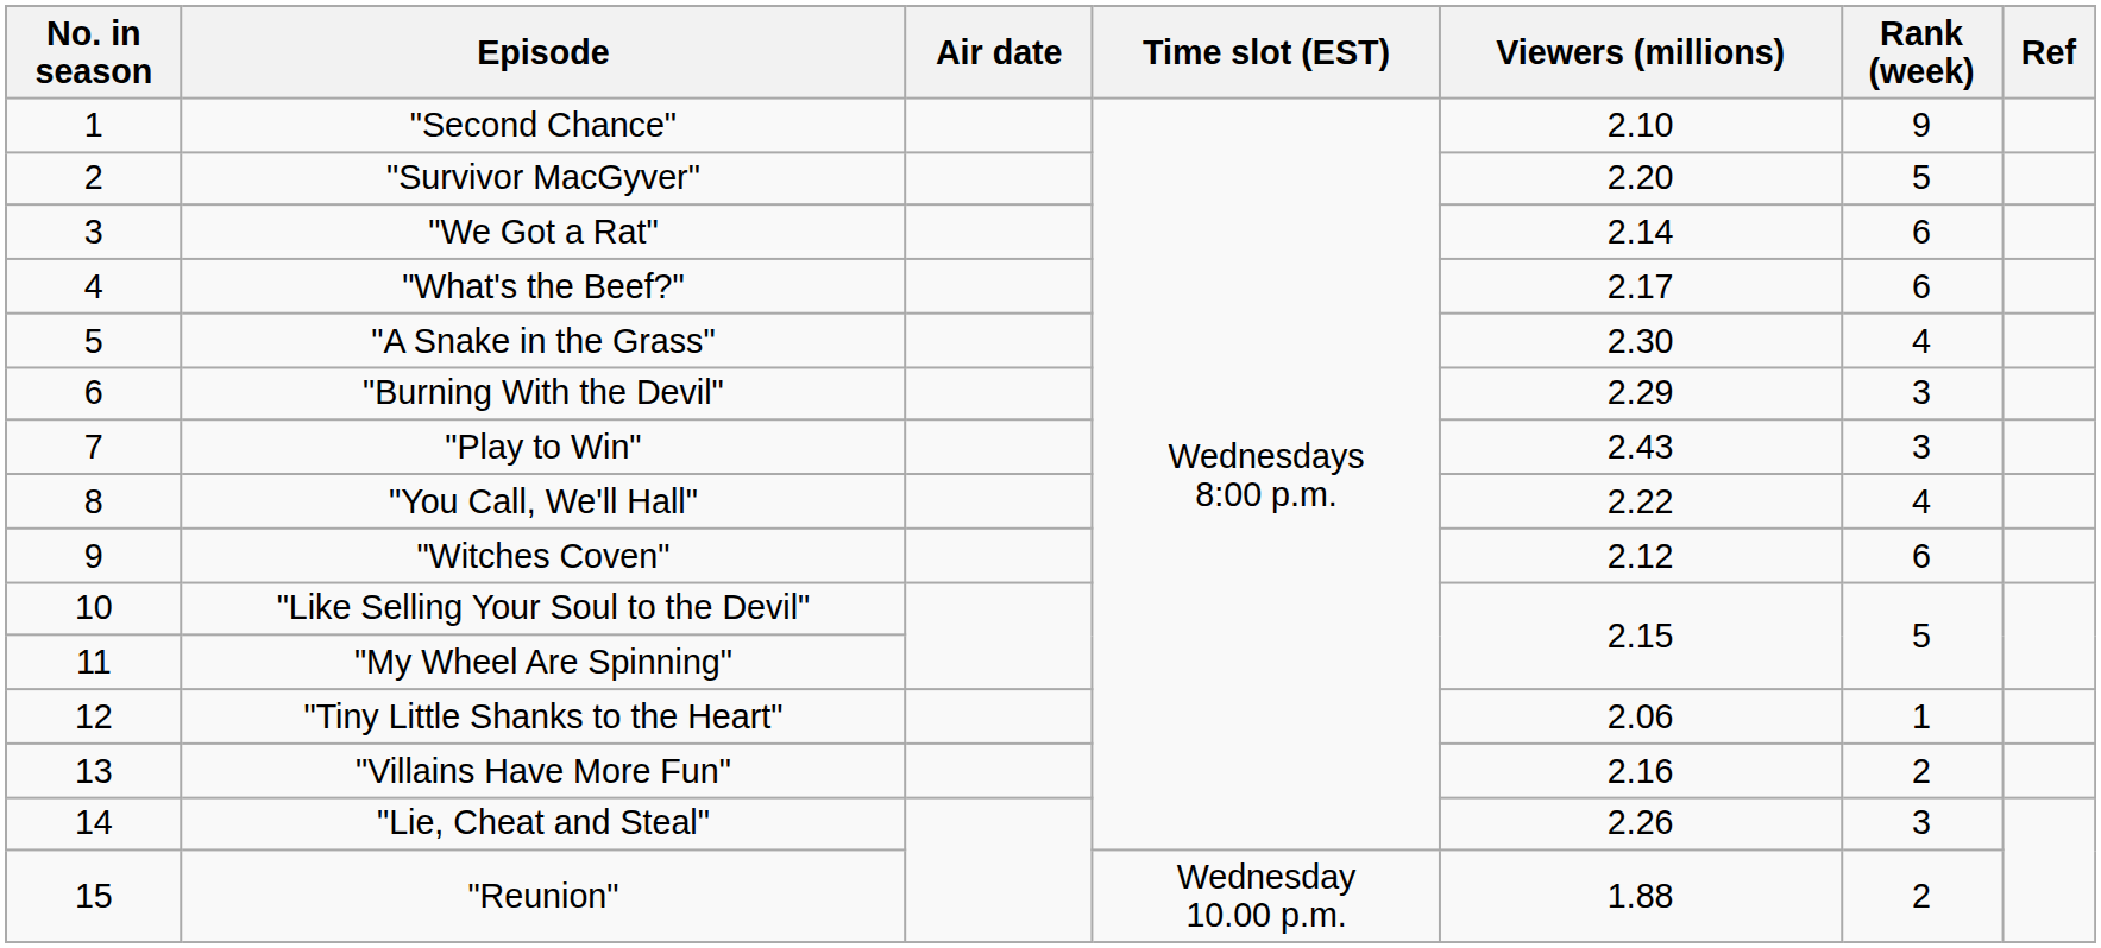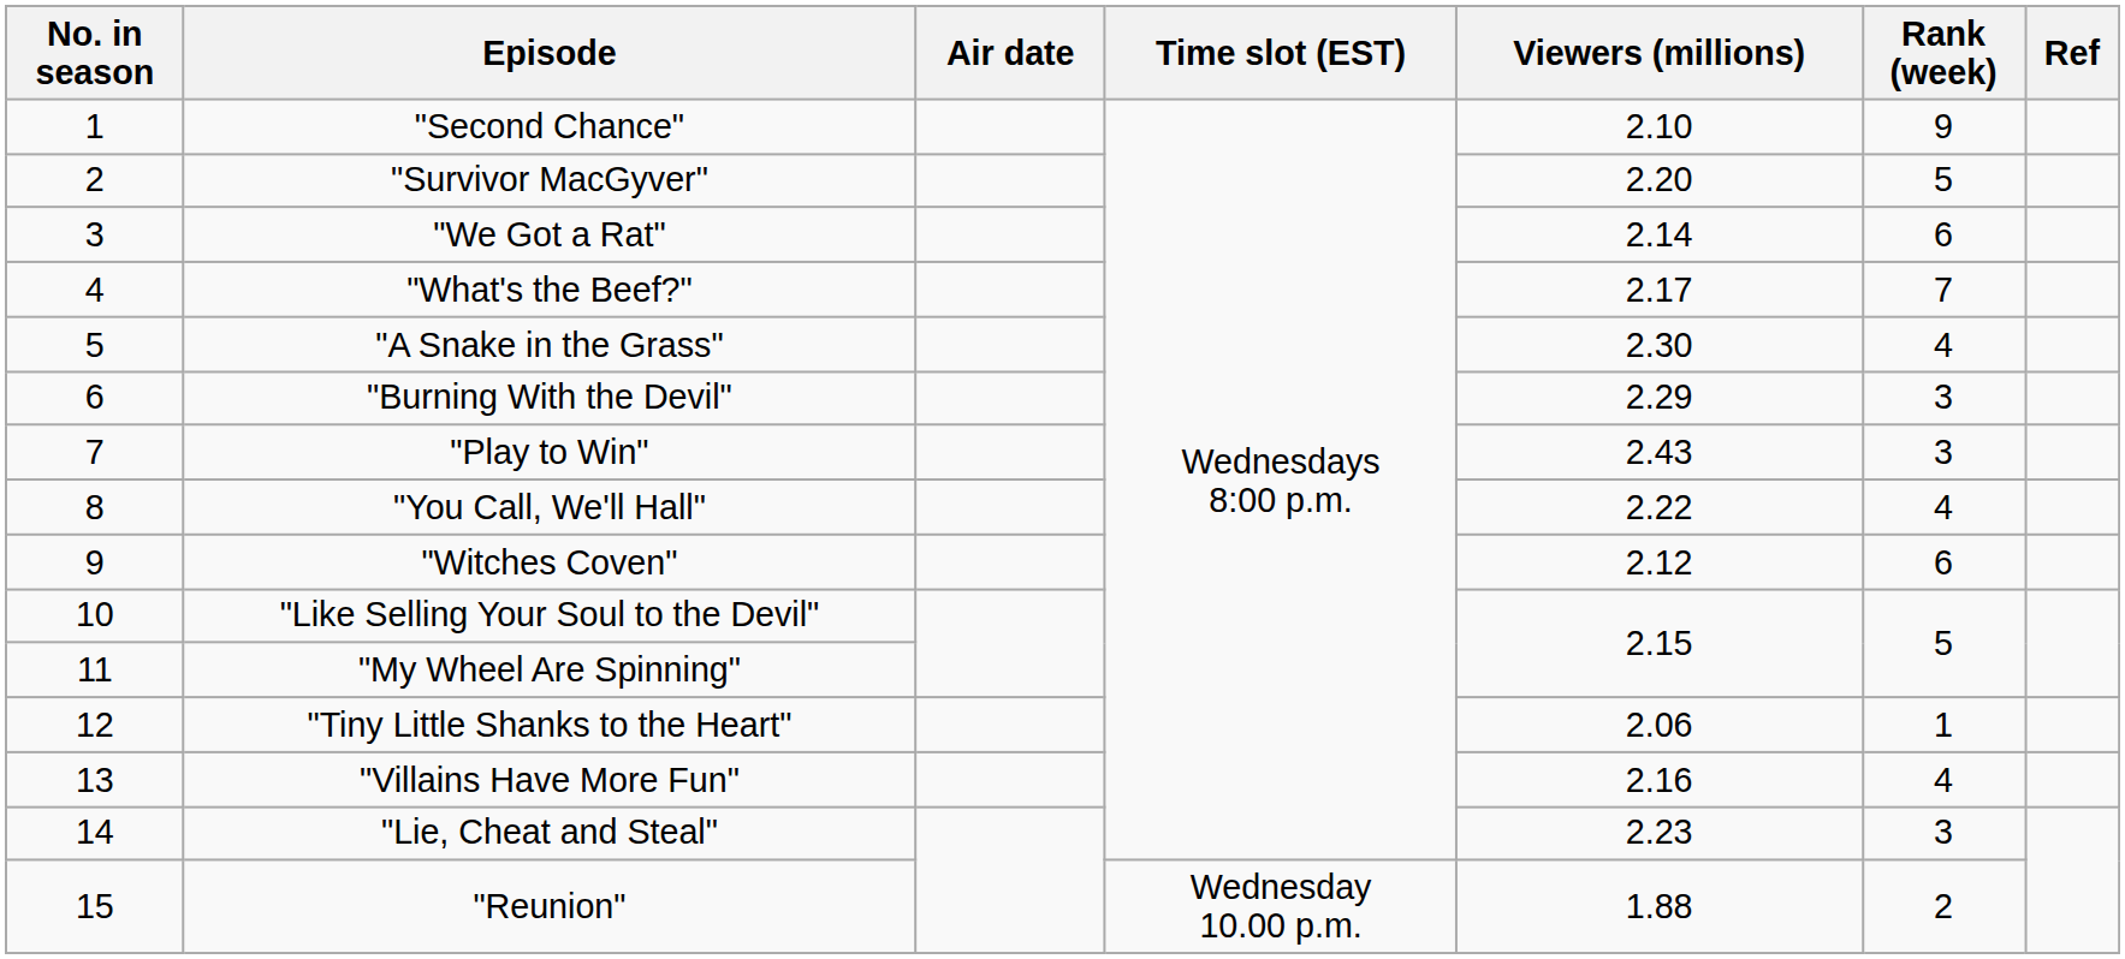"What's the Beef?" | Rank (week): 6 -> 7
"Villains Have More Fun" | Rank (week): 2 -> 4
"Lie, Cheat and Steal" | Viewers (millions): 2.26 -> 2.23
